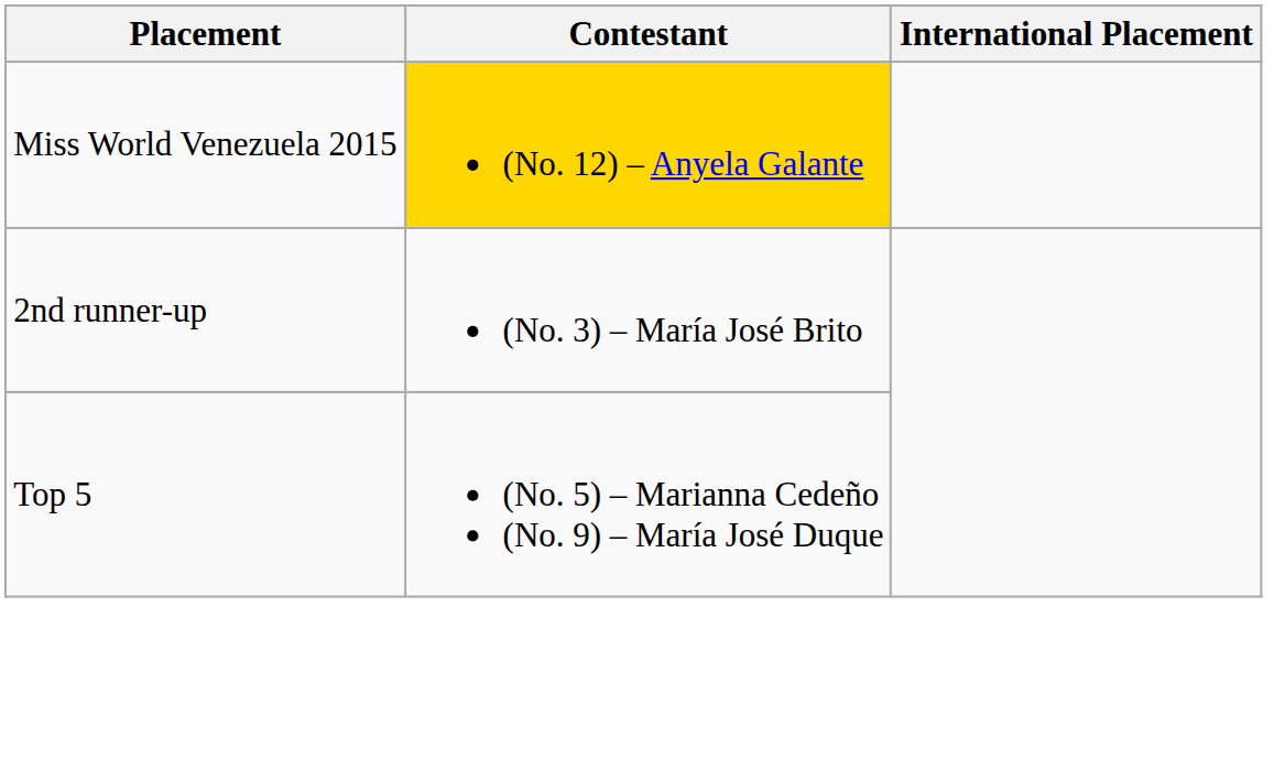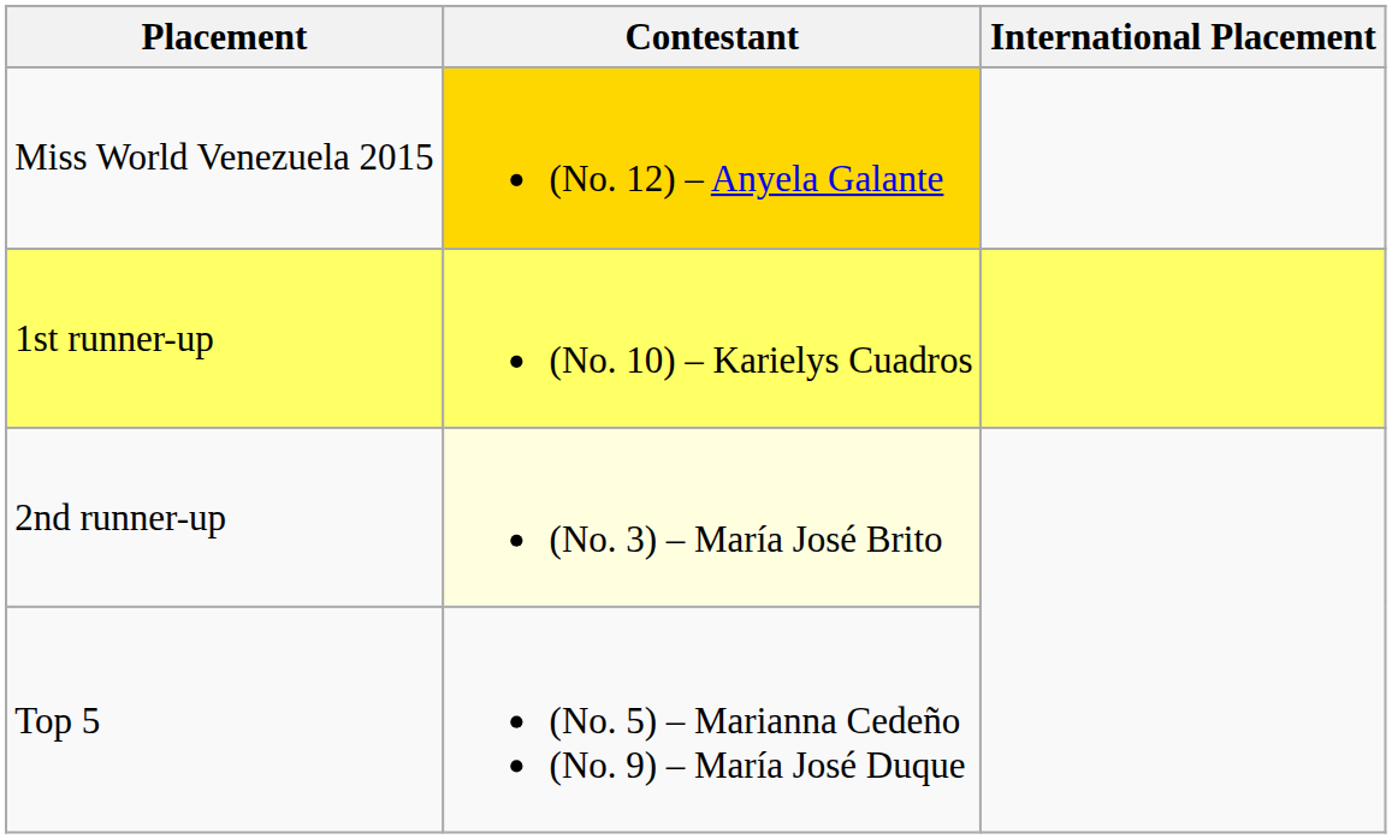+ row: 1st runner-up | (No. 10) – Karielys Cuadros
2nd runner-up | Contestant: no background -> lightyellow background
